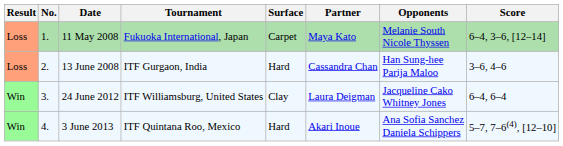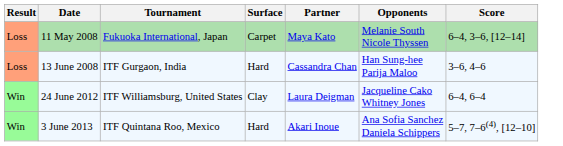- column: No. | 1. | 2. | 3. | 4.
